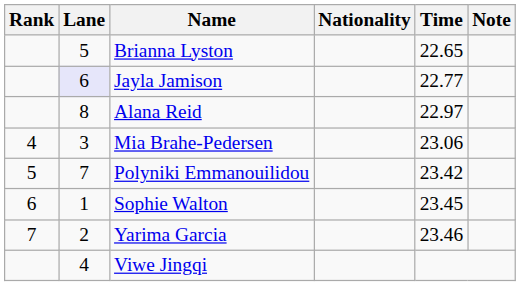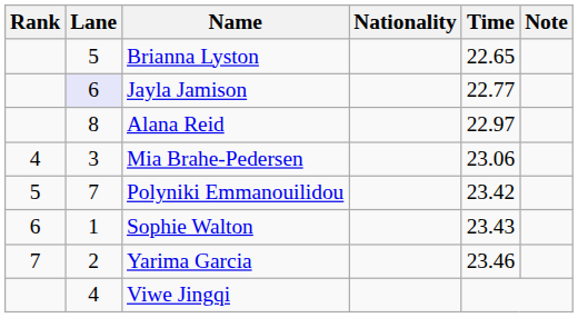Sophie Walton | Time: 23.45 -> 23.43
